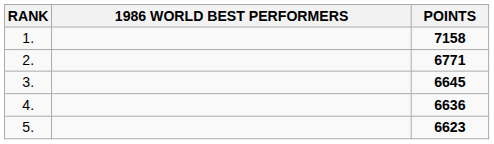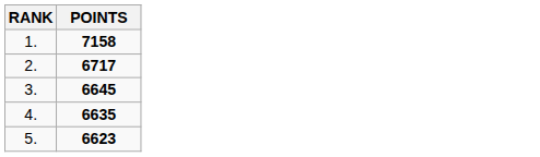- column: 1986 WORLD BEST PERFORMERS
2. | POINTS: 6771 -> 6717
4. | POINTS: 6636 -> 6635
